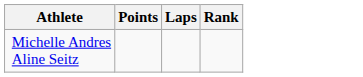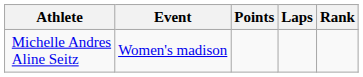+ column: Event | Women's madison
